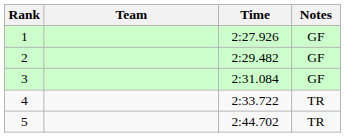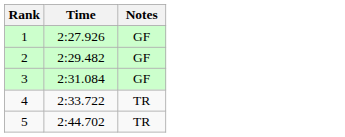- column: Team
